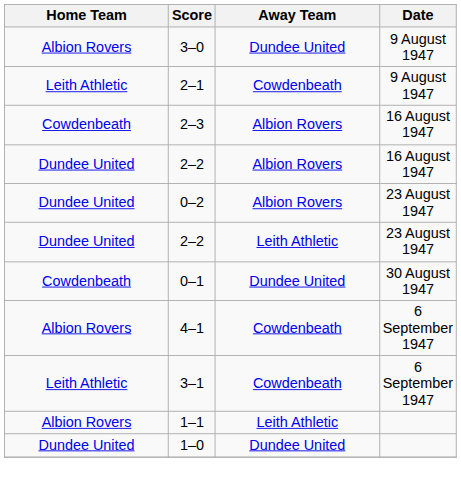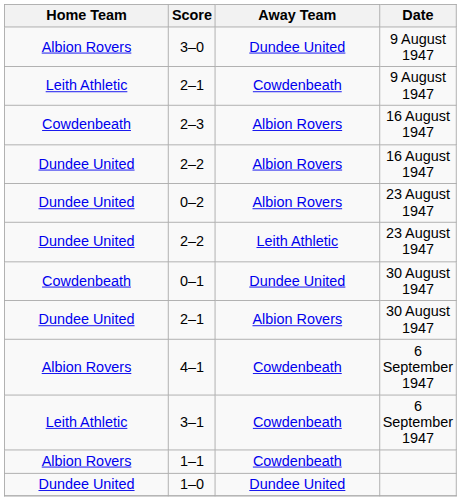+ row: Dundee United | 2–1 | Albion Rovers | 30 August 1947
1–1 | Away Team: Leith Athletic -> Cowdenbeath
